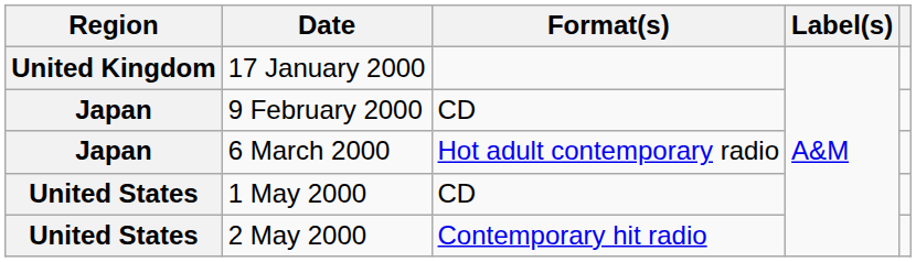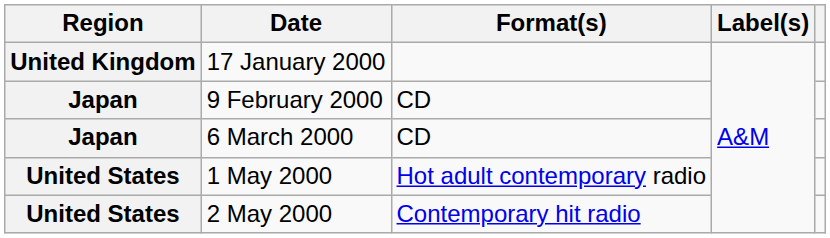6 March 2000 | Format(s): Hot adult contemporary radio -> CD
1 May 2000 | Format(s): CD -> Hot adult contemporary radio
